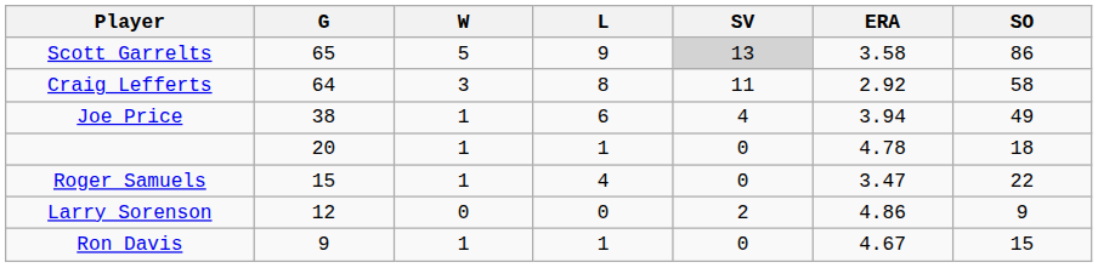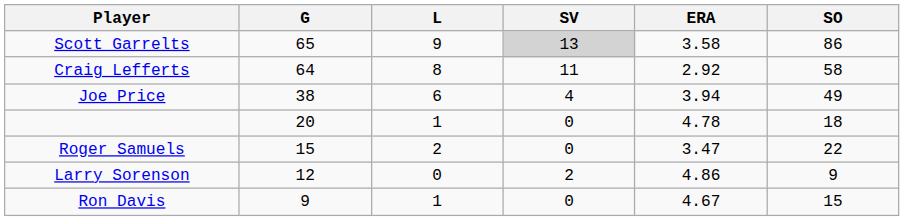- column: W | 5 | 3 | 1 | 1 | 1 | 0 | 1
Roger Samuels | L: 4 -> 2
